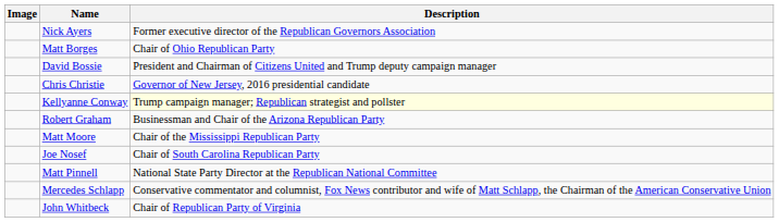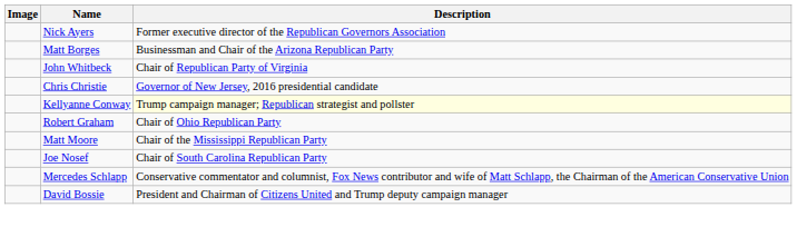Matt Borges | Description: Chair of Ohio Republican Party -> Businessman and Chair of the Arizona Republican Party
rows swapped: David Bossie <-> John Whitbeck
Robert Graham | Description: Businessman and Chair of the Arizona Republican Party -> Chair of Ohio Republican Party
- row: Matt Pinnell | National State Party Director at the Republican National Committee
